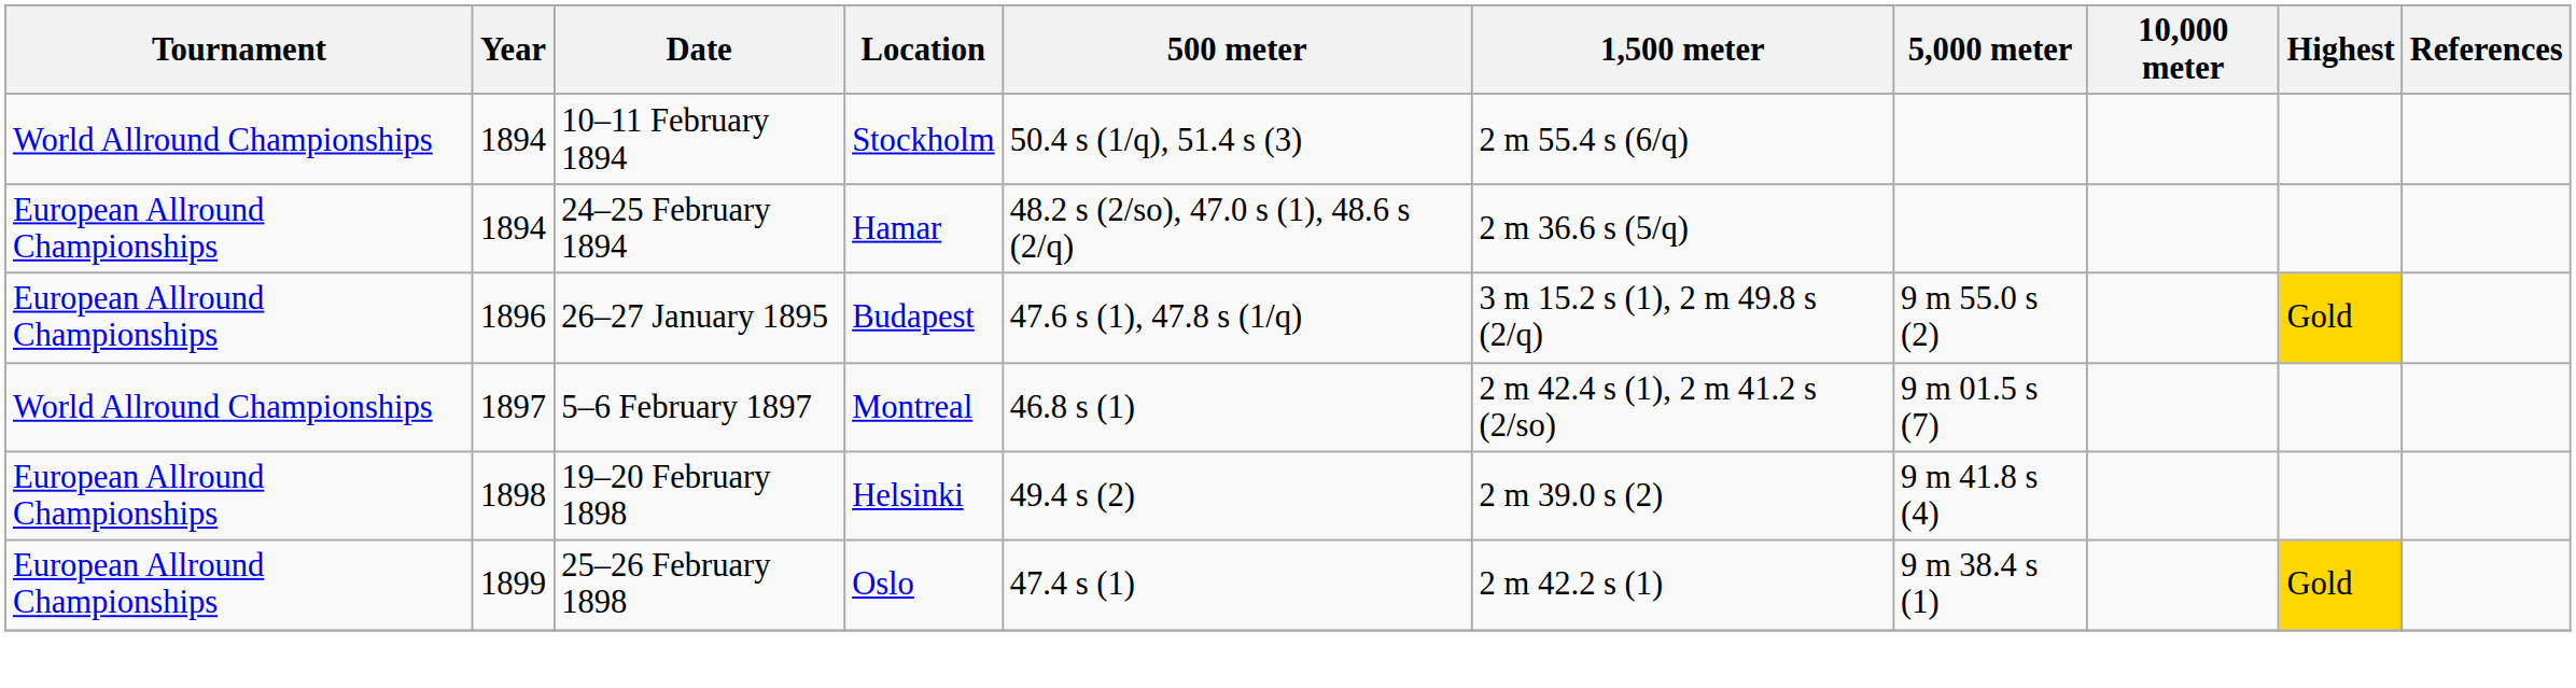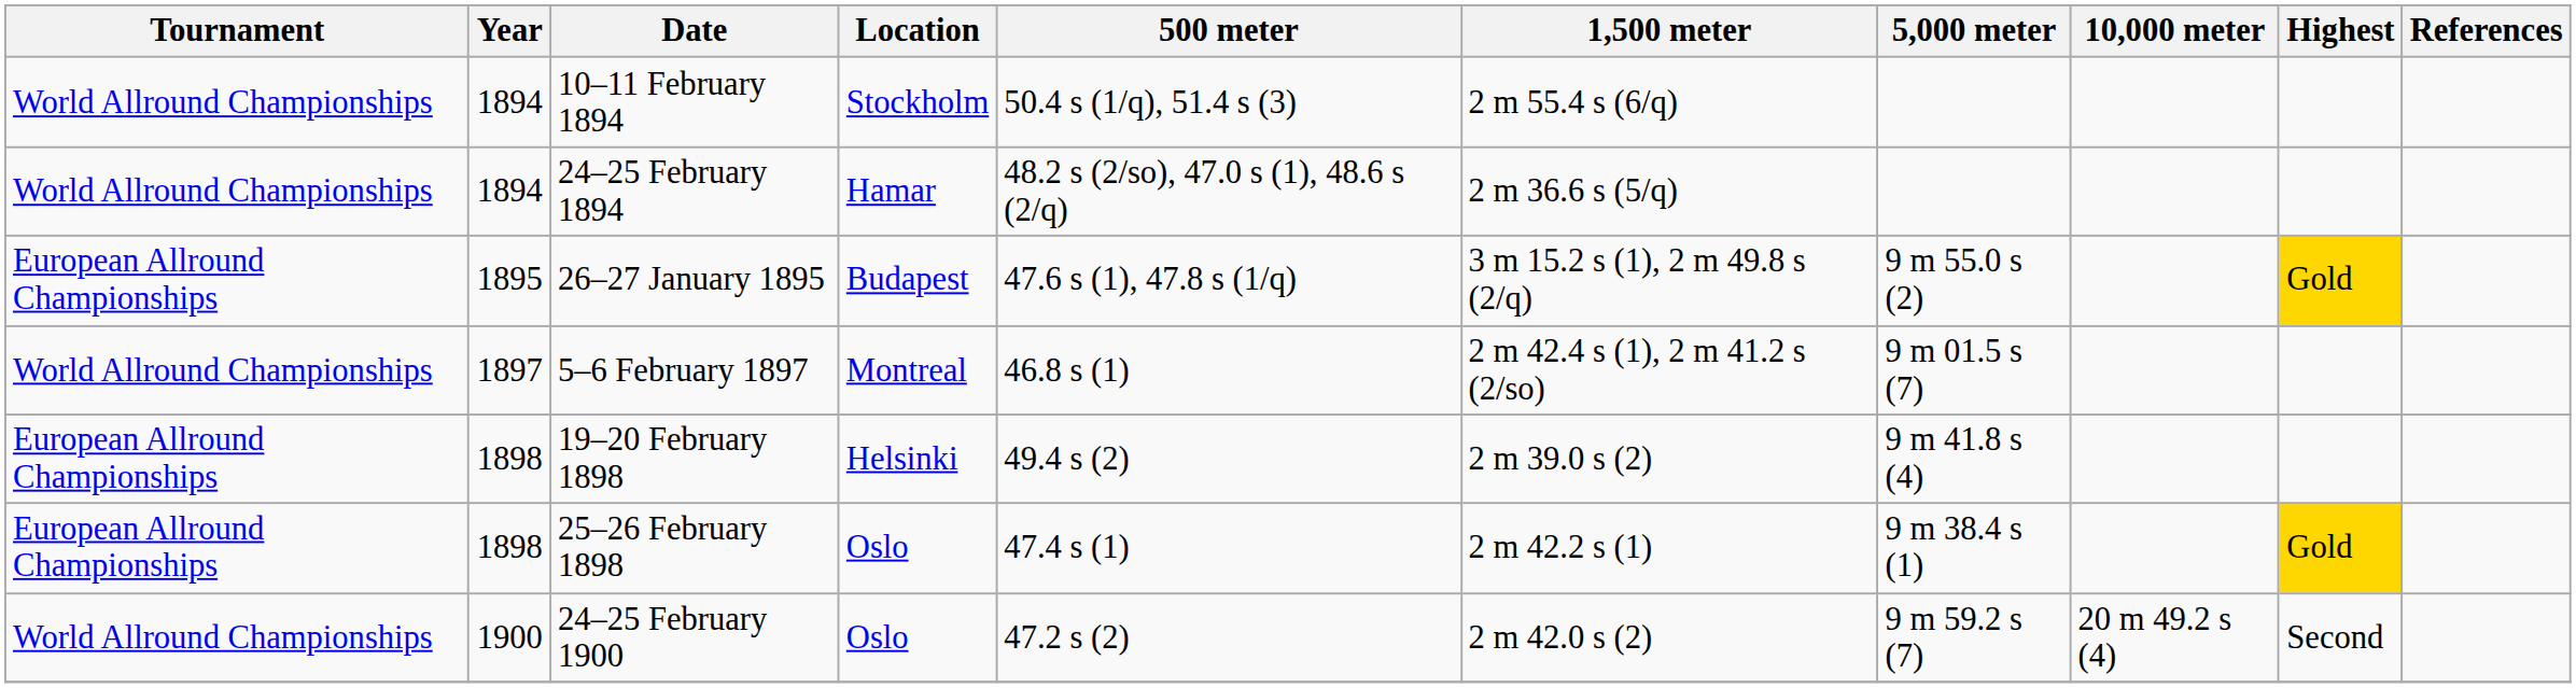24–25 February 1894 | Tournament: European Allround Championships -> World Allround Championships
26–27 January 1895 | Year: 1896 -> 1895
25–26 February 1898 | Year: 1899 -> 1898
+ row: World Allround Championships | 1900 | 24–25 February 1900 | Oslo | 47.2 s (2) | 2 m 42.0 s (2) | 9 m 59.2 s (7) | 20 m 49.2 s (4) | Second
